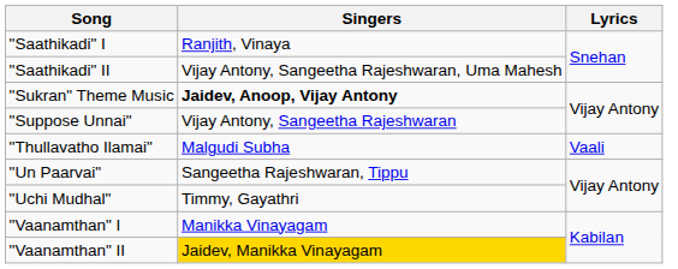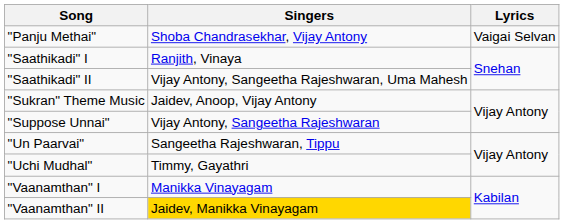+ row: "Panju Methai" | Shoba Chandrasekhar, Vijay Antony | Vaigai Selvan
"Sukran" Theme Music | Singers: bold -> normal
- row: "Thullavatho Ilamai" | Malgudi Subha | Vaali
